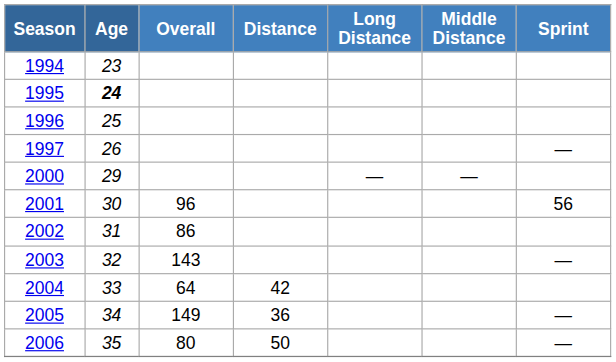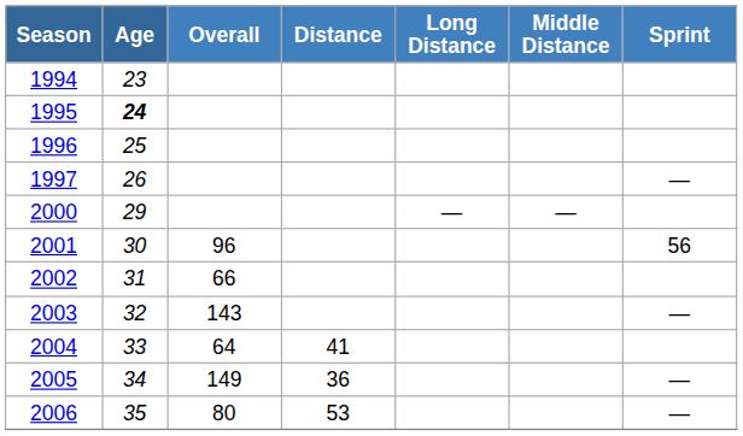2002 | Overall: 86 -> 66
2004 | Distance: 42 -> 41
2006 | Distance: 50 -> 53
